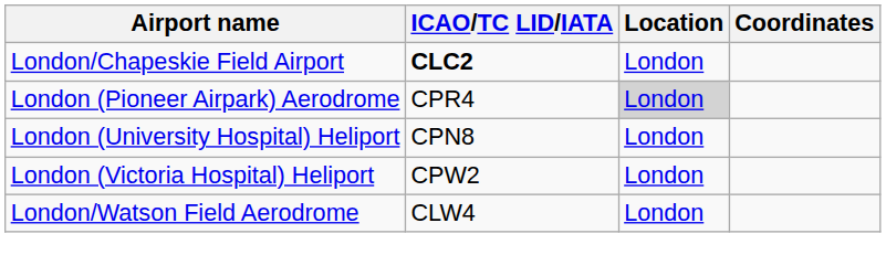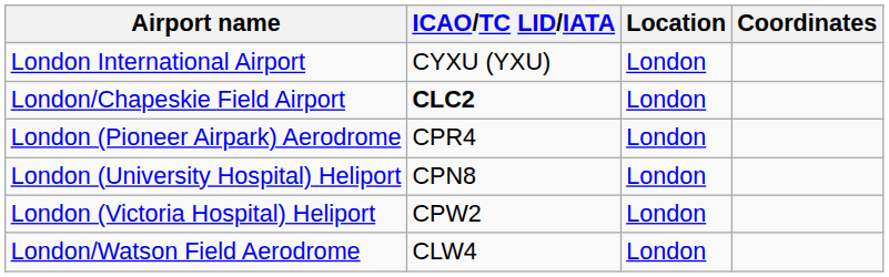+ row: London International Airport | CYXU (YXU) | London
London (Pioneer Airpark) Aerodrome | Location: lightgrey background -> no background
